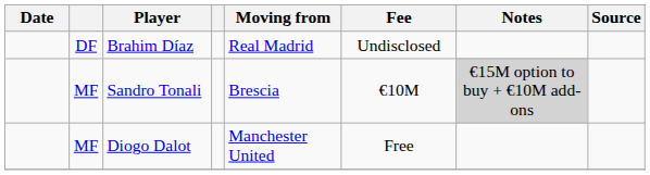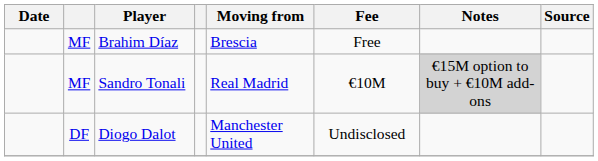Brahim Díaz | column 2: DF -> MF
Brahim Díaz | Moving from: Real Madrid -> Brescia
Brahim Díaz | Fee: Undisclosed -> Free
Sandro Tonali | Moving from: Brescia -> Real Madrid
Diogo Dalot | column 2: MF -> DF
Diogo Dalot | Fee: Free -> Undisclosed
